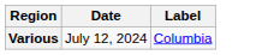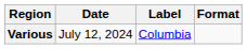+ column: Format
